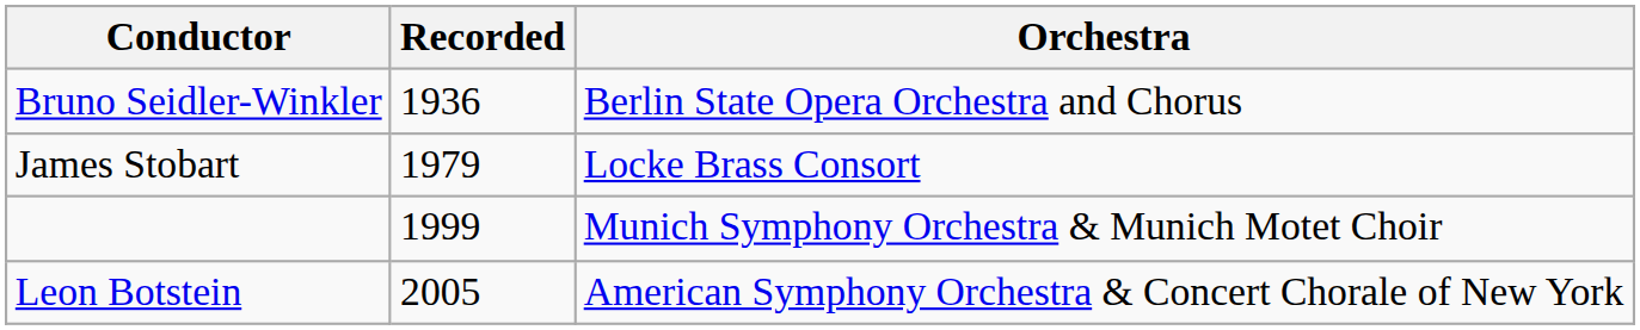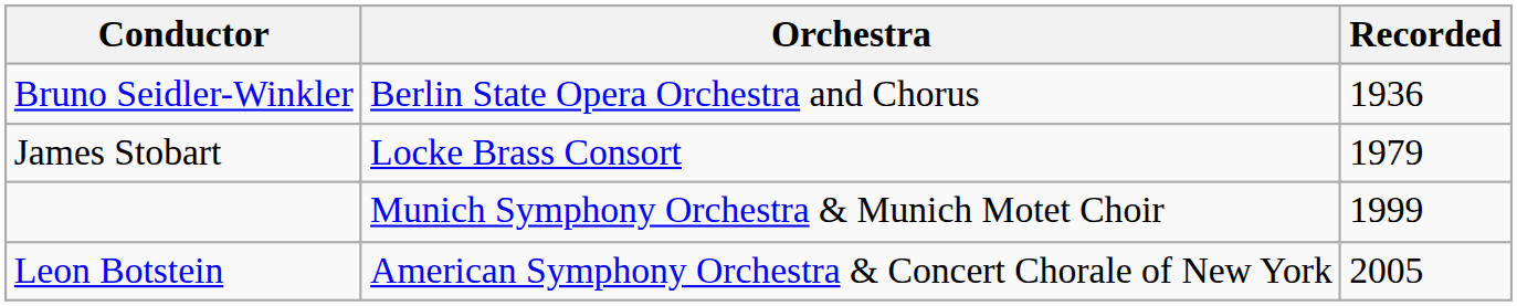columns swapped: Orchestra <-> Recorded
